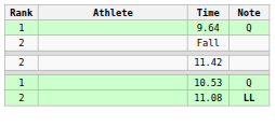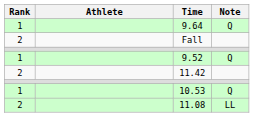+ row: 1 | 9.52 | Q
11.08 | Note: bold -> normal
